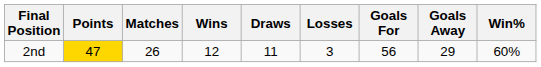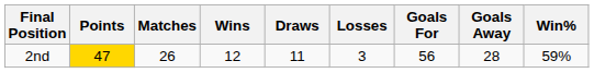2nd | Goals Away: 29 -> 28
2nd | Win%: 60% -> 59%
